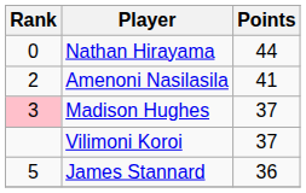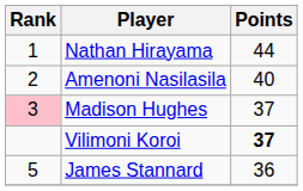Nathan Hirayama | Rank: 0 -> 1
Amenoni Nasilasila | Points: 41 -> 40
Vilimoni Koroi | Points: normal -> bold
